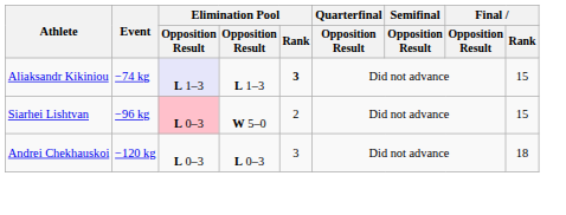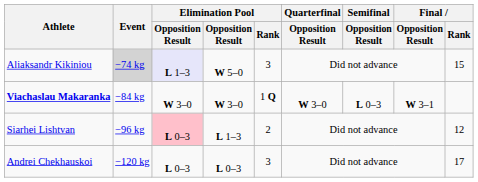Aliaksandr Kikiniou | Event: no background -> lightgrey background
Aliaksandr Kikiniou | column 4: L 1–3 -> W 5–0
Aliaksandr Kikiniou | Elimination Pool / Rank: bold -> normal
+ row: Viachaslau Makaranka | −84 kg | W 3–0 | W 3–0 | 1 Q | W 3–0 | L 0–3 | W 3–1
Siarhei Lishtvan | column 4: W 5–0 -> L 1–3
Siarhei Lishtvan | Final / Rank: 15 -> 12
Andrei Chekhauskoi | Final / Rank: 18 -> 17
